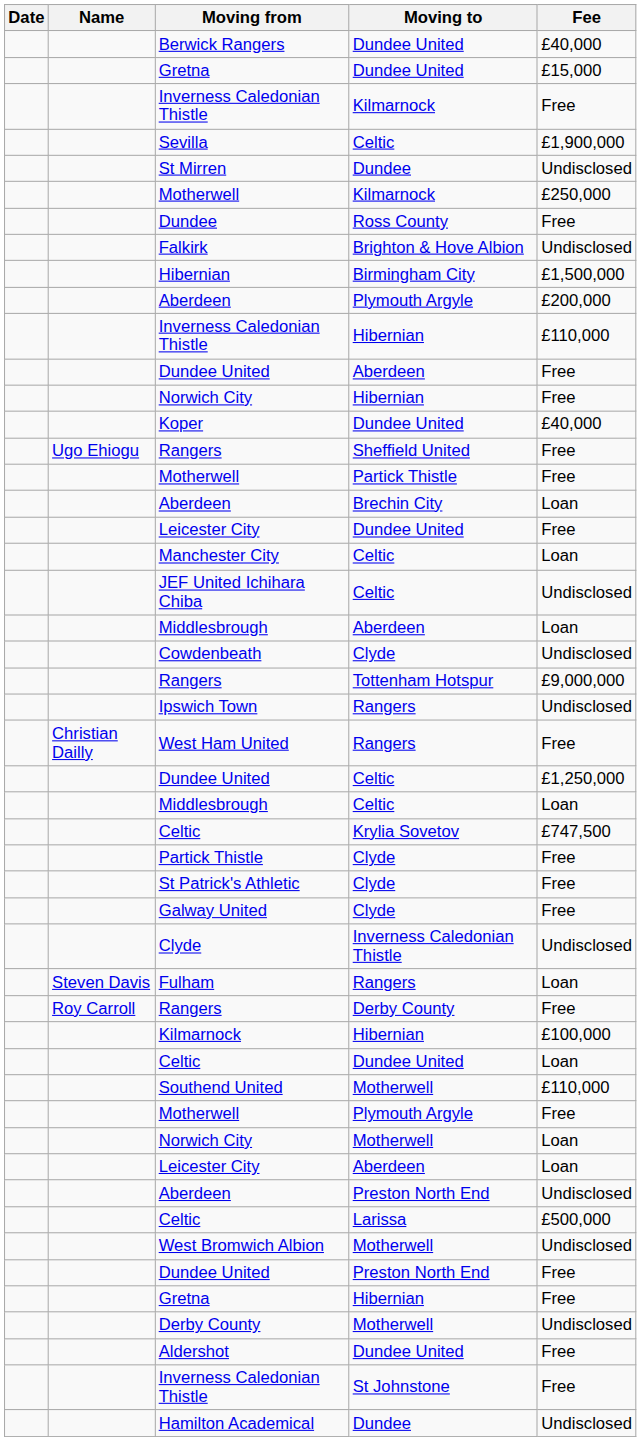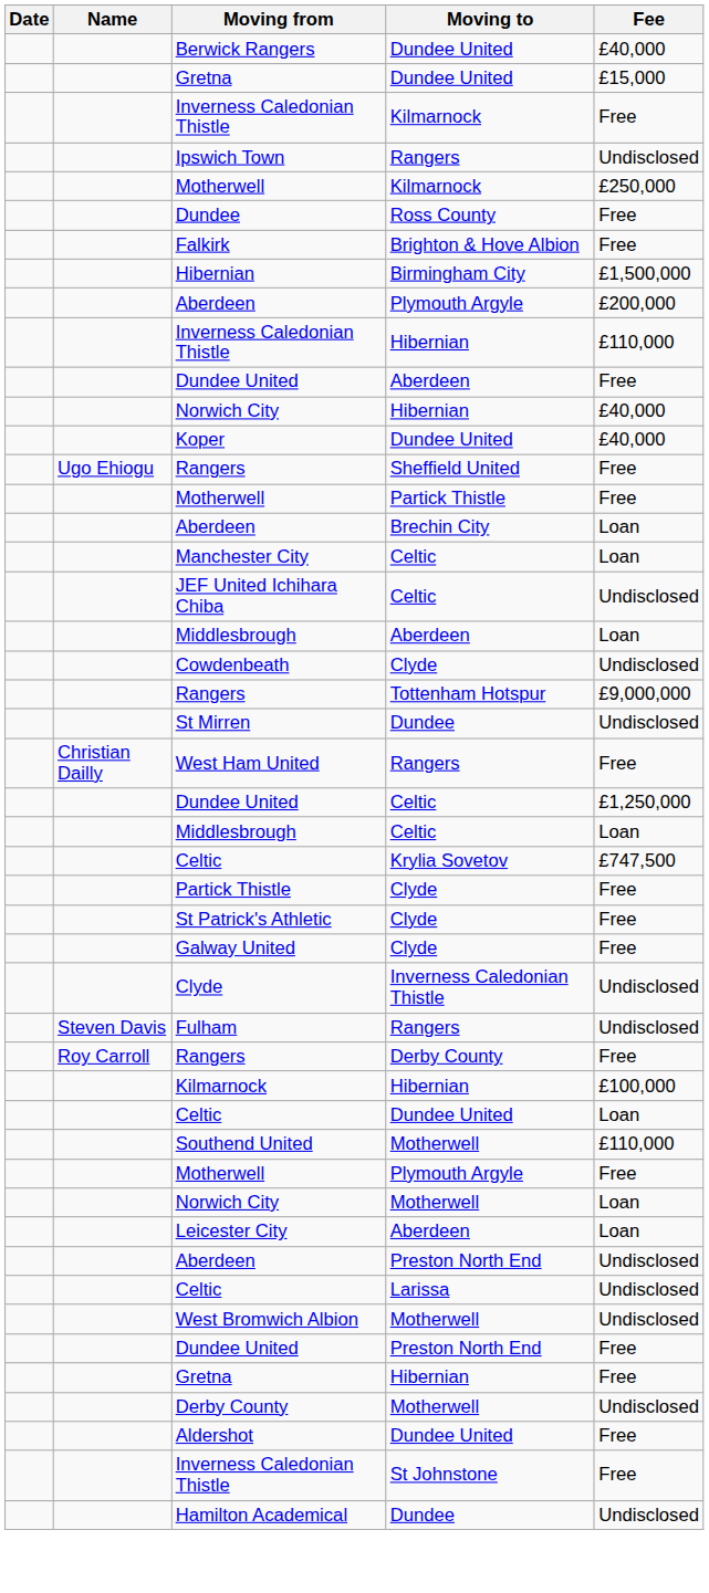- row: Sevilla | Celtic | £1,900,000
rows swapped: St Mirren <-> Ipswich Town
Falkirk | Fee: Undisclosed -> Free
Norwich City / Hibernian | Fee: Free -> £40,000
- row: Leicester City | Dundee United | Free
Fulham | Fee: Loan -> Undisclosed
Celtic / Larissa | Fee: £500,000 -> Undisclosed
